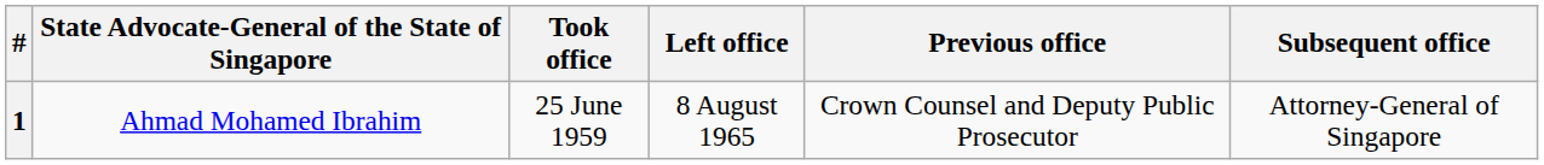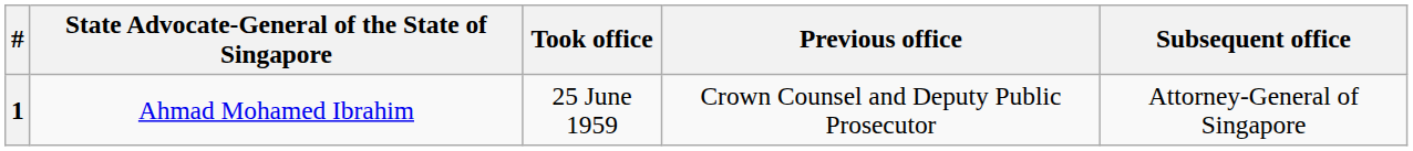- column: Left office | 8 August 1965
